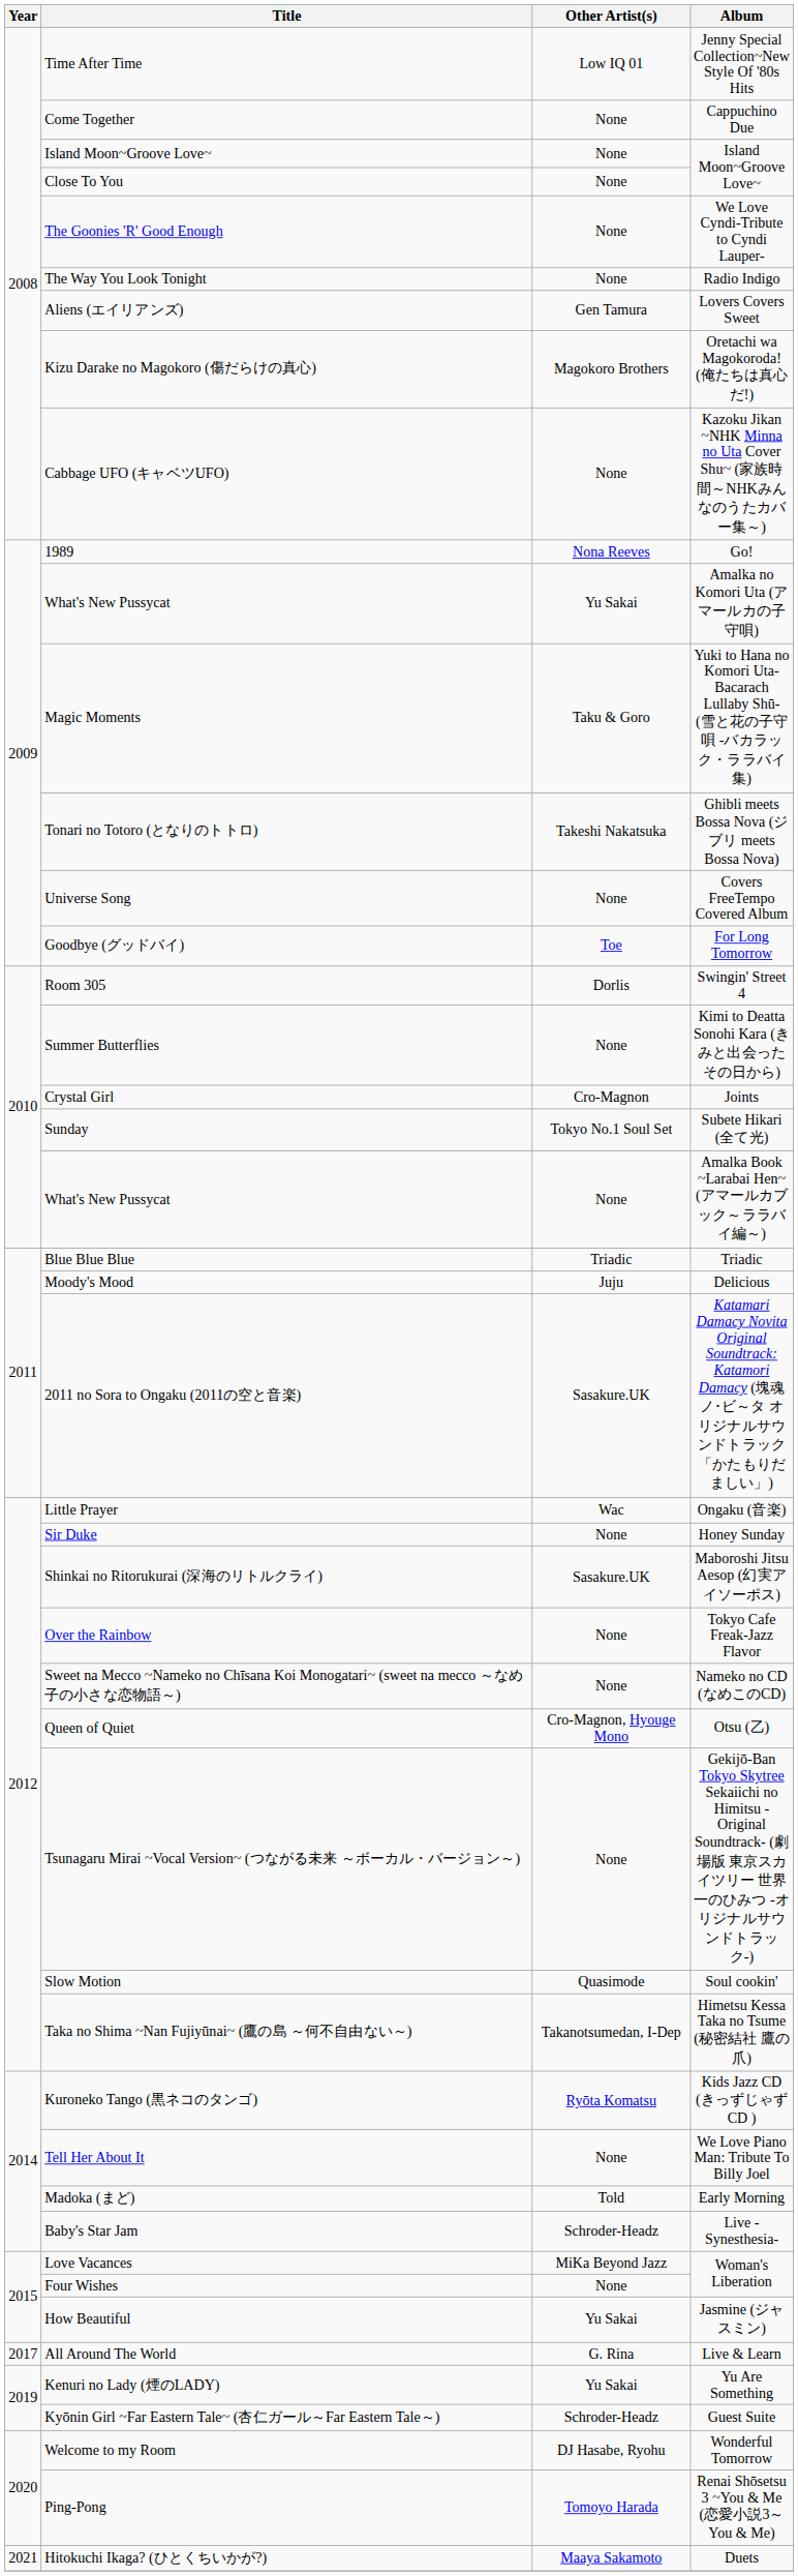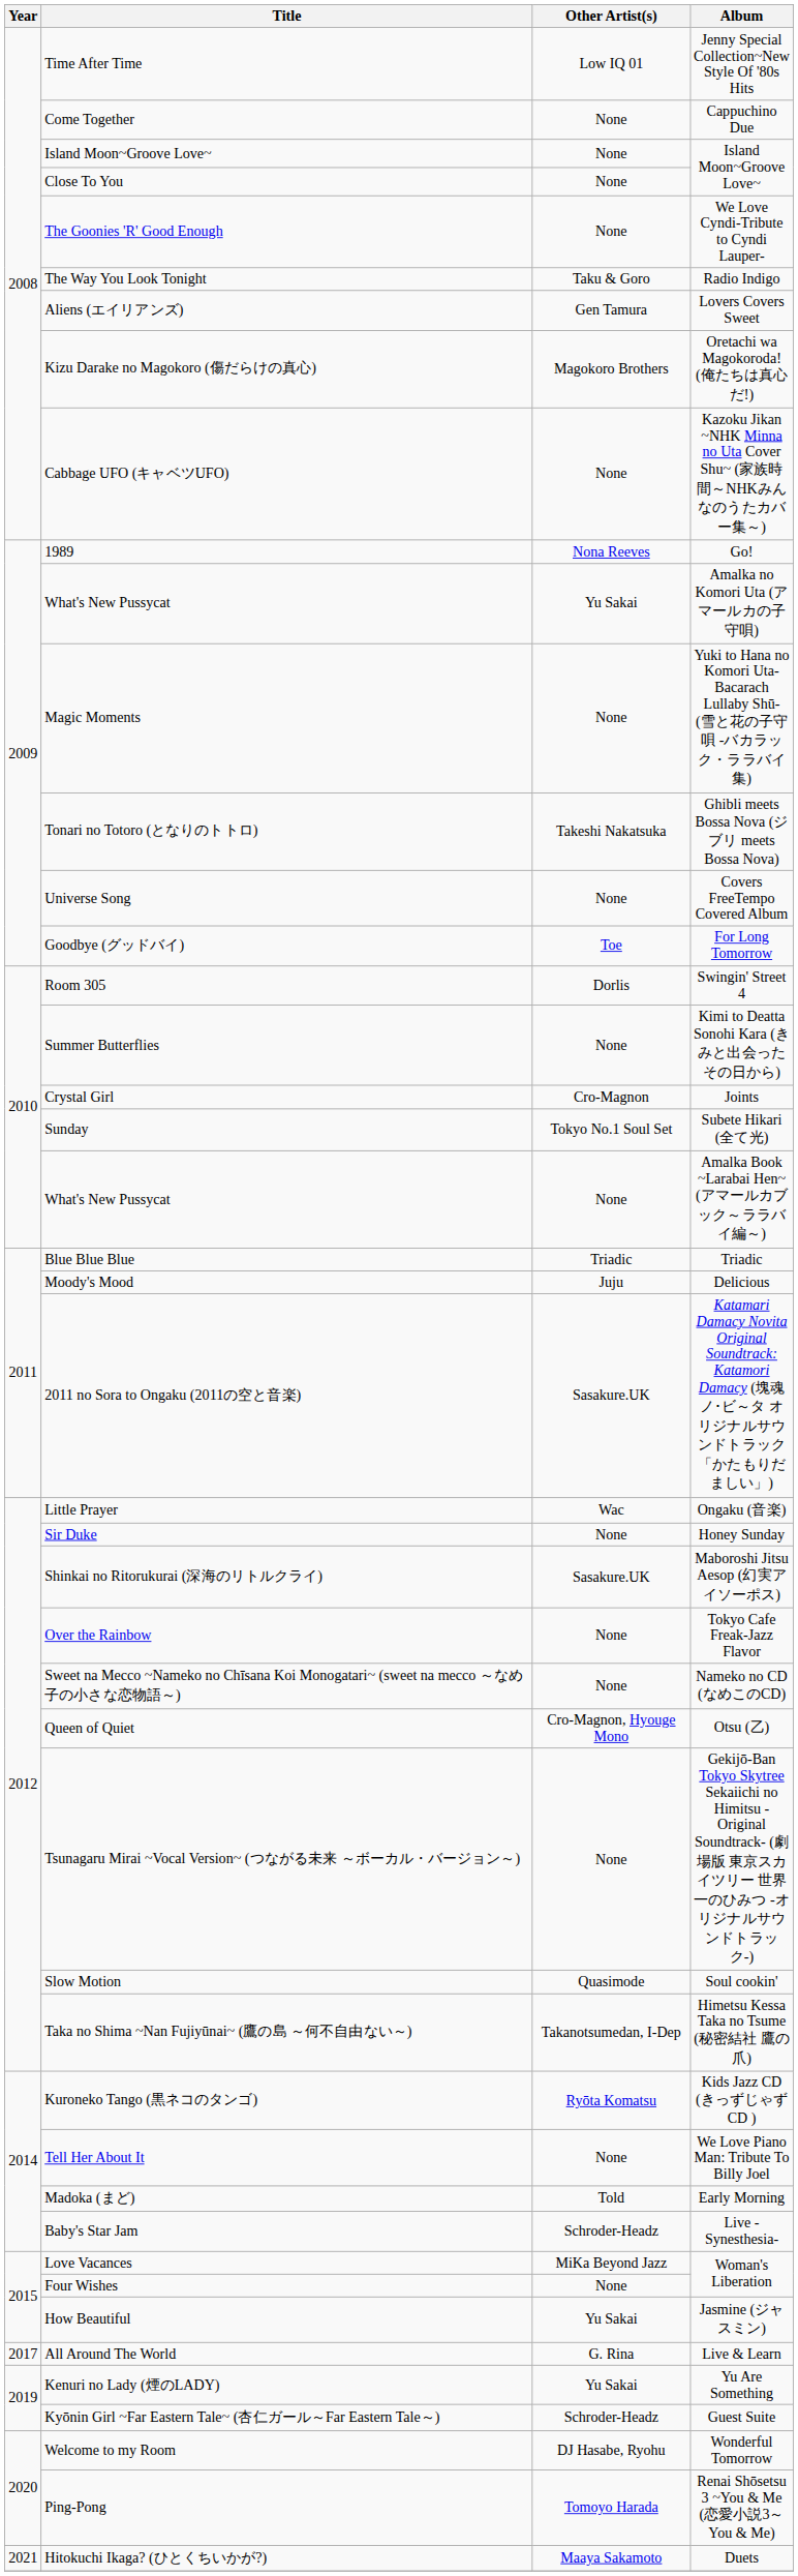The Way You Look Tonight | Other Artist(s): None -> Taku & Goro
Magic Moments | Other Artist(s): Taku & Goro -> None
